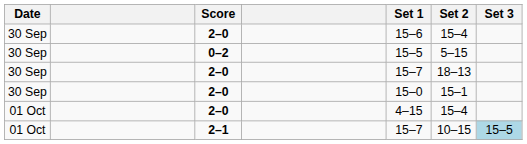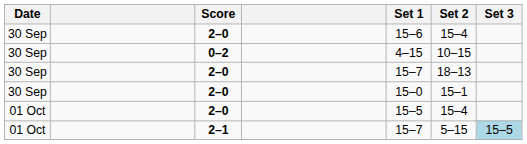0–2 | Set 1: 15–5 -> 4–15
0–2 | Set 2: 5–15 -> 10–15
01 Oct / 2–0 | Set 1: 4–15 -> 15–5
2–1 | Set 2: 10–15 -> 5–15
